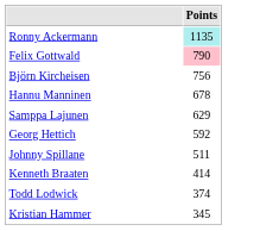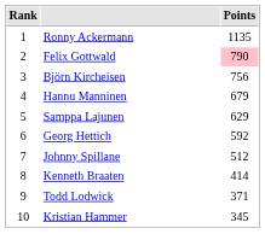+ column: Rank | 1 | 2 | 3 | 4 | 5 | 6 | 7 | 8 | 9 | 10
Ronny Ackermann | Points: paleturquoise background -> no background
Hannu Manninen | Points: 678 -> 679
Johnny Spillane | Points: 511 -> 512
Todd Lodwick | Points: 374 -> 371
